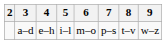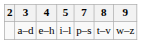- column: 6 | m–o
